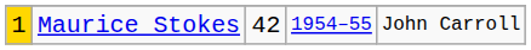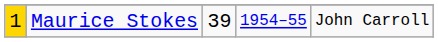Maurice Stokes | column 3: 42 -> 39
